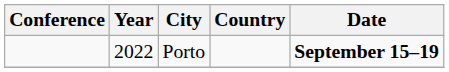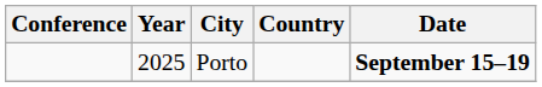Porto | Year: 2022 -> 2025
